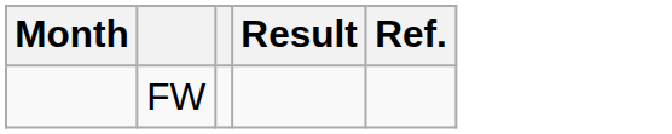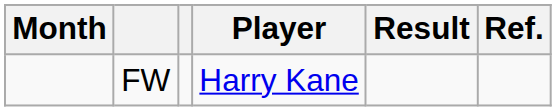+ column: Player | Harry Kane
